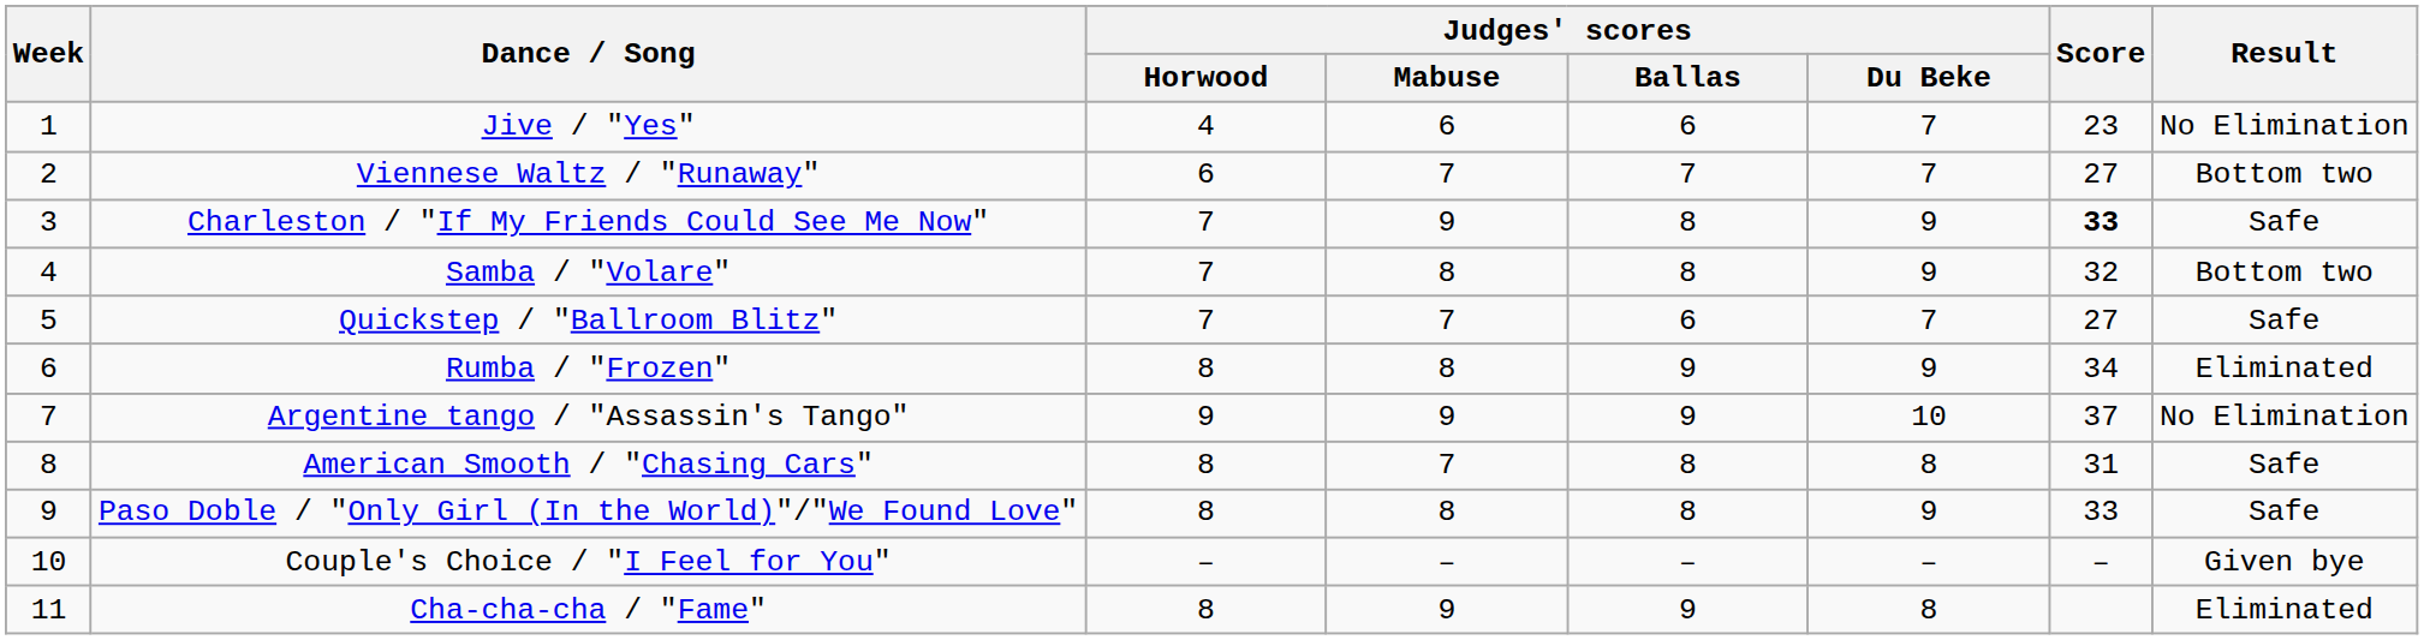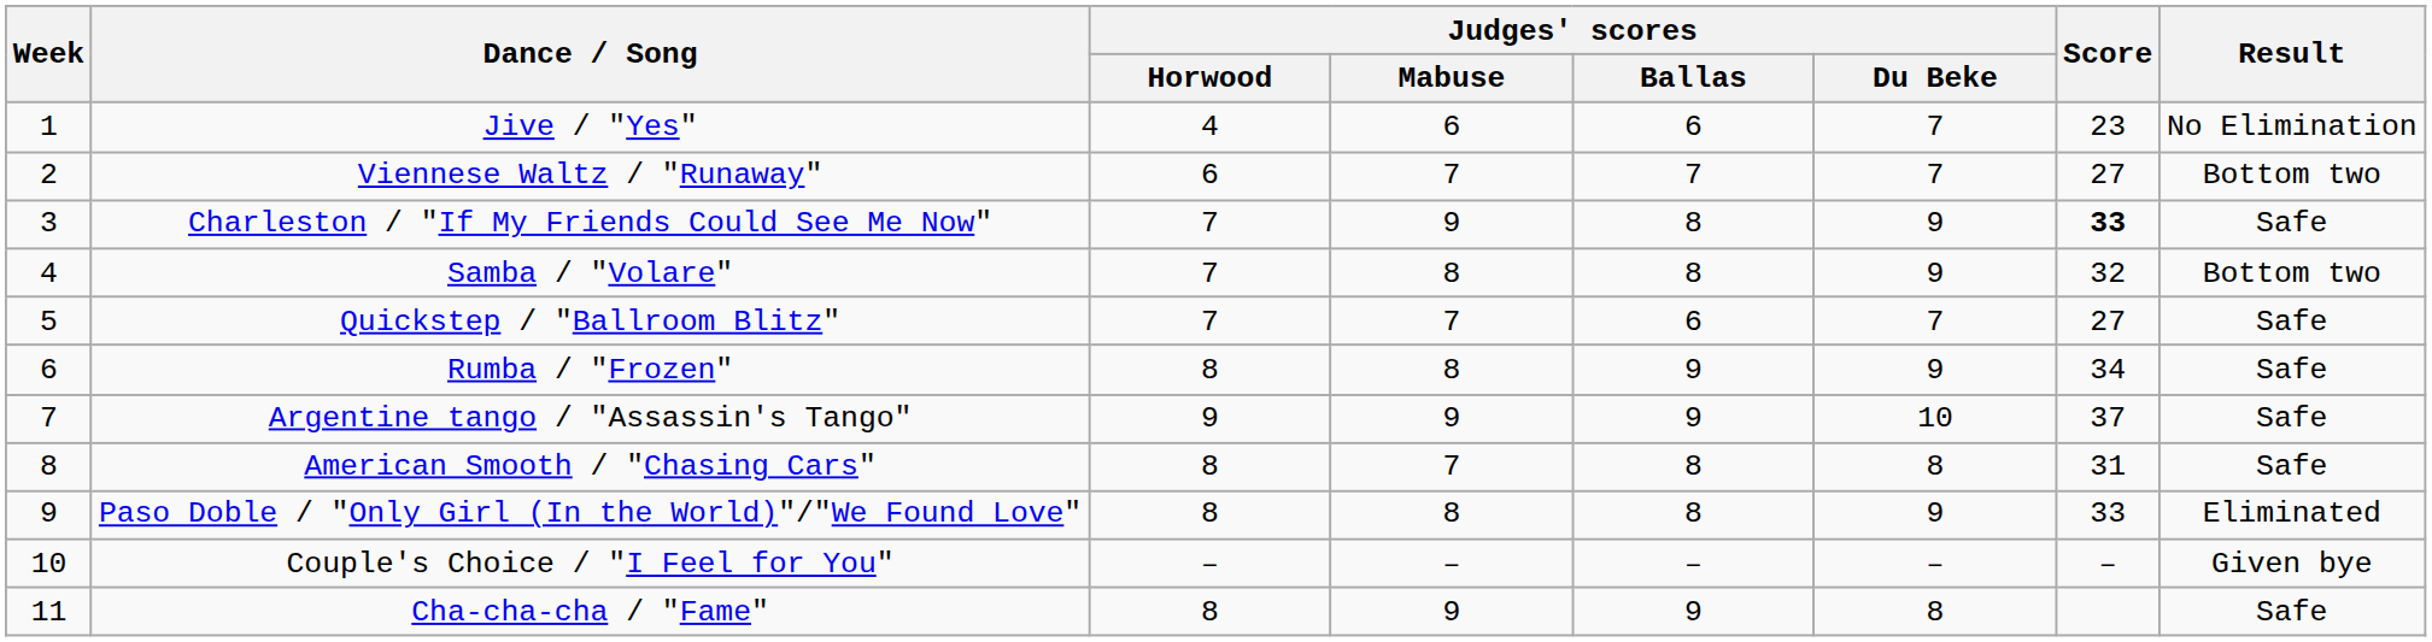Rumba / "Frozen" | Result: Eliminated -> Safe
Argentine tango / "Assassin's Tango" | Result: No Elimination -> Safe
Paso Doble / "Only Girl (In the World)"/"We Found Love" | Result: Safe -> Eliminated
Cha-cha-cha / "Fame" | Result: Eliminated -> Safe
